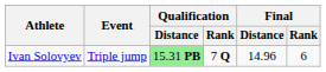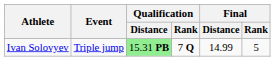Ivan Solovyev | Final / Distance: 14.96 -> 14.99
Ivan Solovyev | Final / Rank: 6 -> 5
